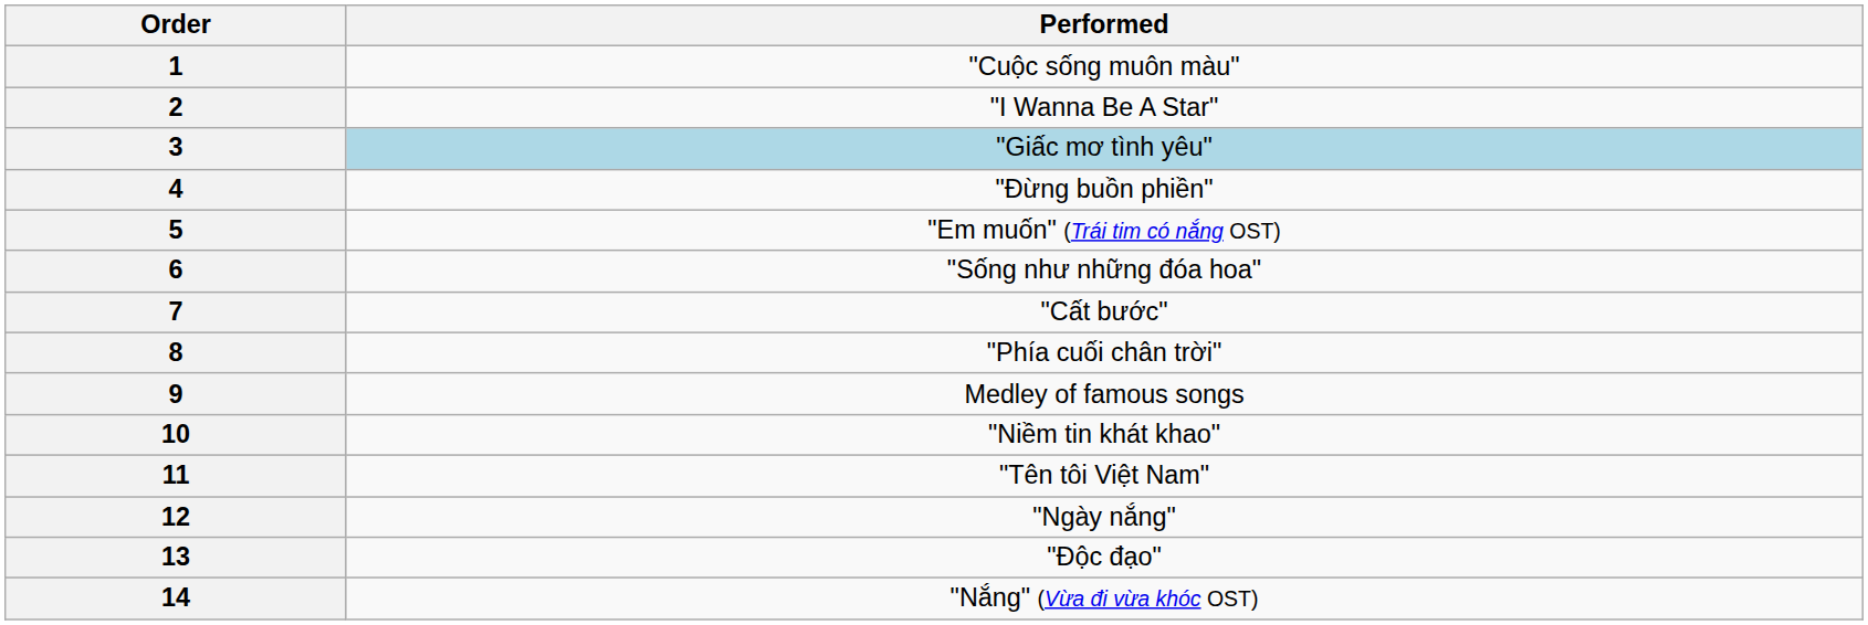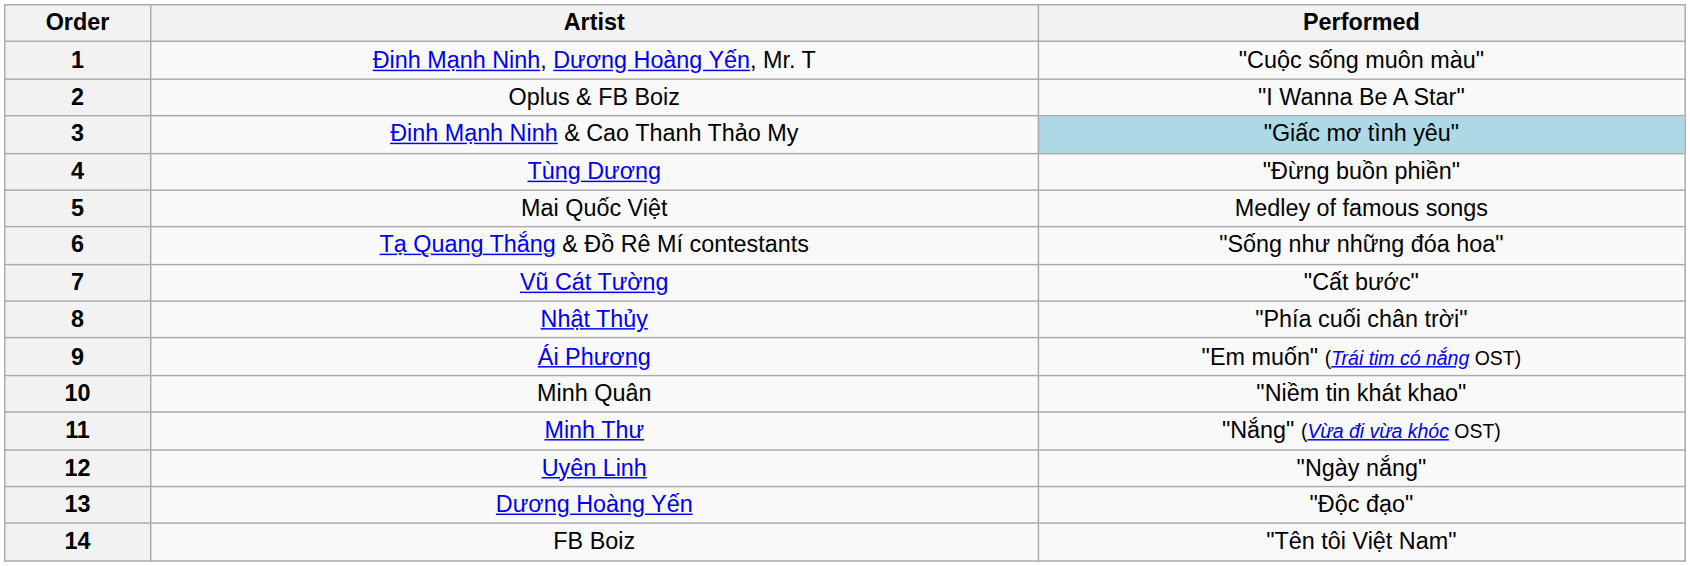+ column: Artist | Đinh Mạnh Ninh, Dương Hoàng Yến, Mr. T | Oplus & FB Boiz | Đinh Mạnh Ninh & Cao Thanh Thảo My | Tùng Dương | Mai Quốc Việt | Tạ Quang Thắng & Đồ Rê Mí contestants | Vũ Cát Tường | Nhật Thủy | Ái Phương | Minh Quân | Minh Thư | Uyên Linh | Dương Hoàng Yến | FB Boiz
5 | Performed: "Em muốn" (Trái tim có nắng OST) -> Medley of famous songs
9 | Performed: Medley of famous songs -> "Em muốn" (Trái tim có nắng OST)
11 | Performed: "Tên tôi Việt Nam" -> "Nắng" (Vừa đi vừa khóc OST)
14 | Performed: "Nắng" (Vừa đi vừa khóc OST) -> "Tên tôi Việt Nam"
